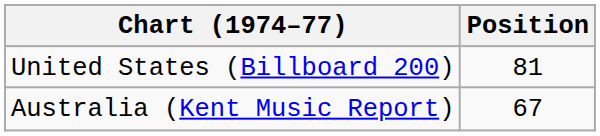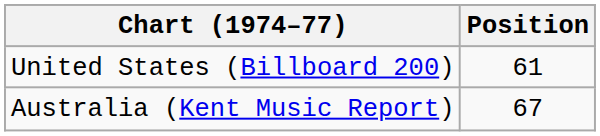United States (Billboard 200) | Position: 81 -> 61
